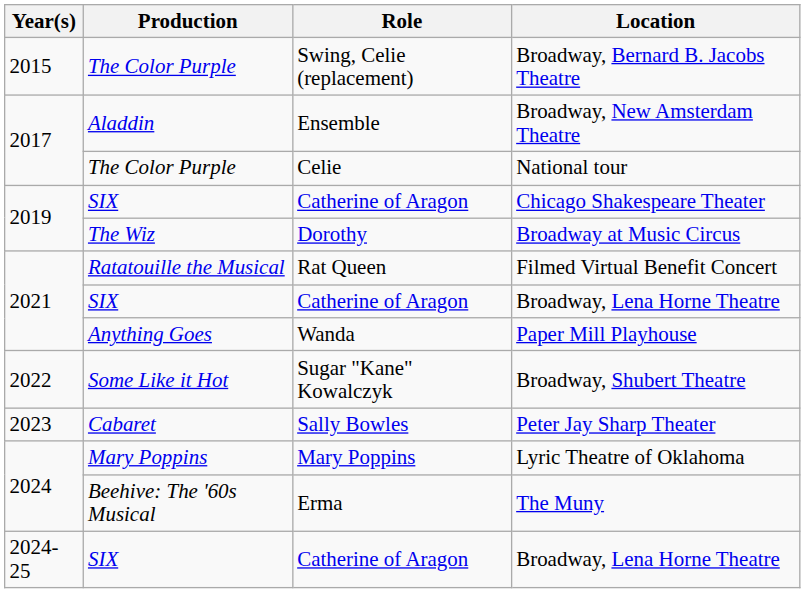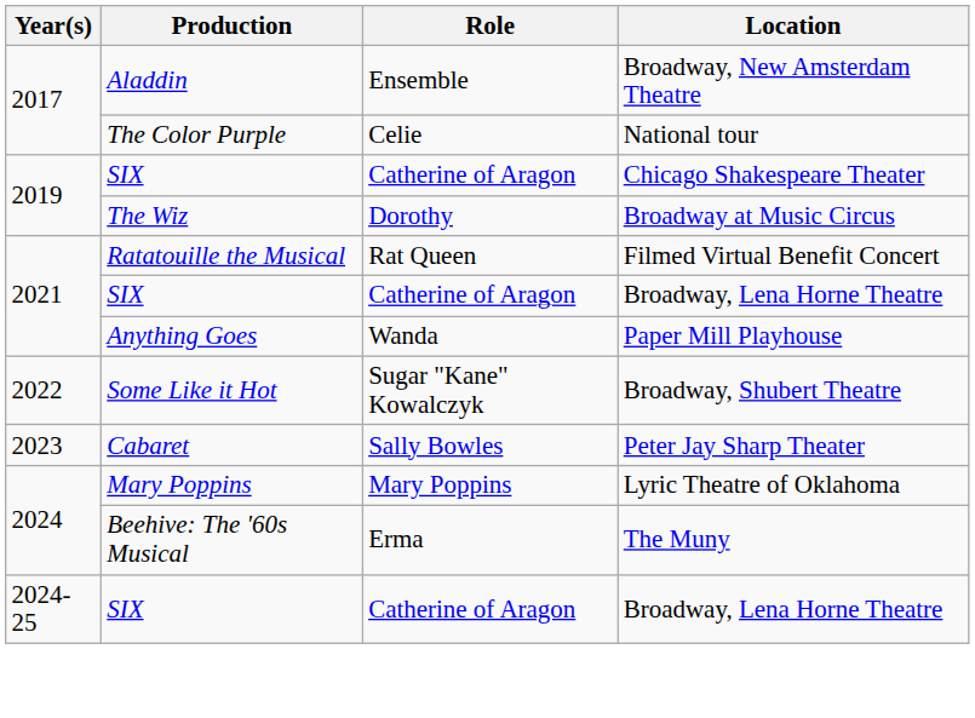- row: 2015 | The Color Purple | Swing, Celie (replacement) | Broadway, Bernard B. Jacobs Theatre
